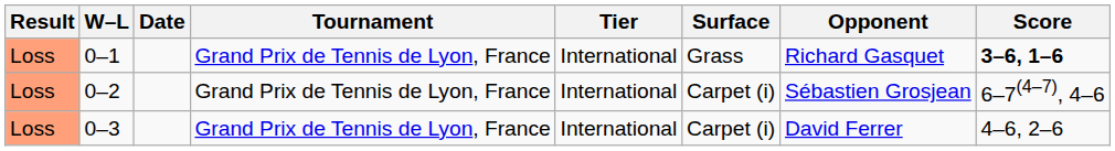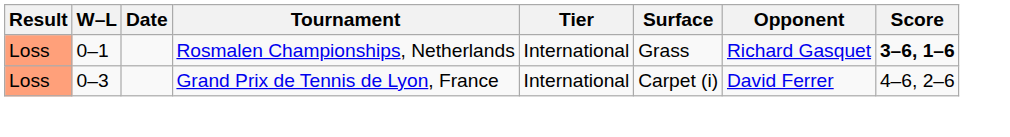0–1 | Tournament: Grand Prix de Tennis de Lyon, France -> Rosmalen Championships, Netherlands
- row: Loss | 0–2 | Grand Prix de Tennis de Lyon, France | International | Carpet (i) | Sébastien Grosjean | 6–7(4–7), 4–6
